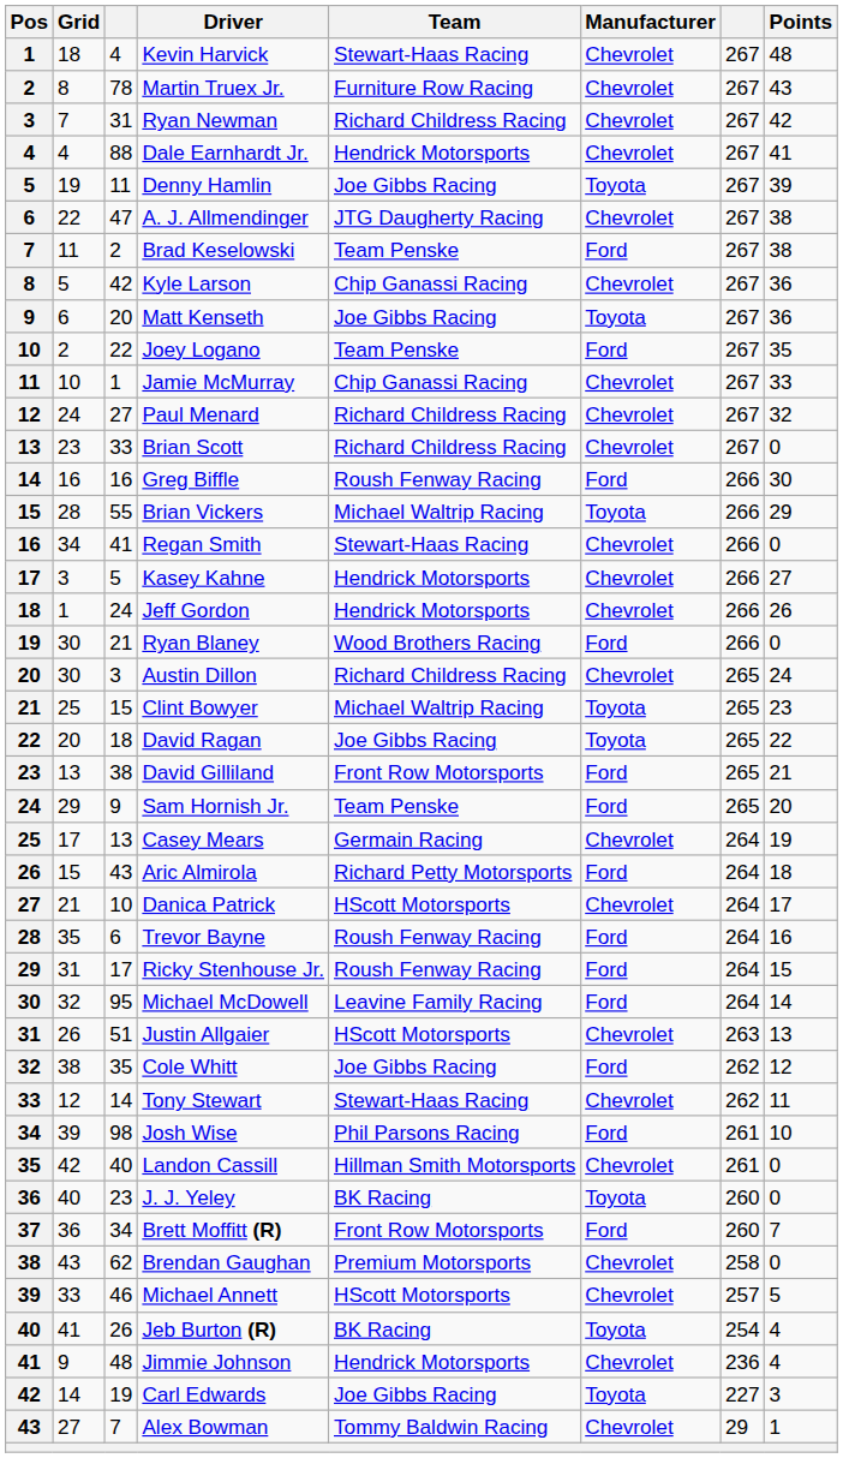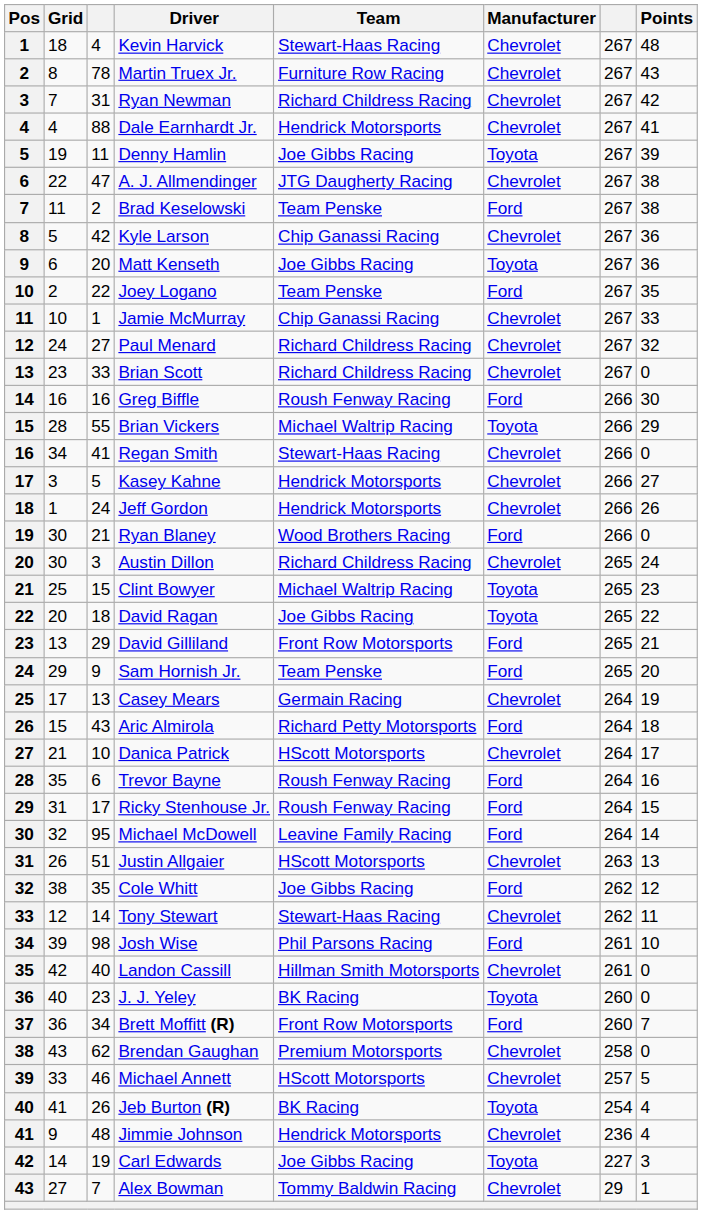David Gilliland | column 3: 38 -> 29
